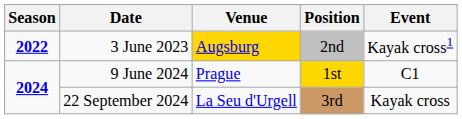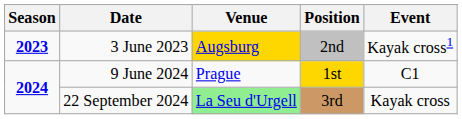3 June 2023 | Season: 2022 -> 2023
22 September 2024 | Venue: no background -> lightgreen background
